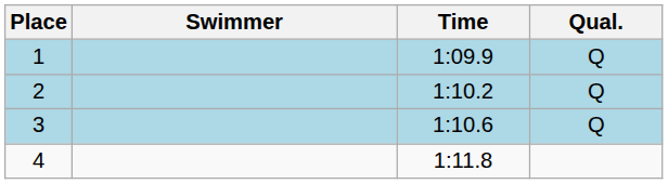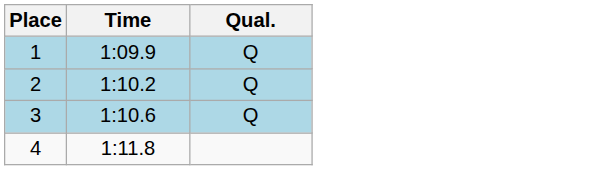- column: Swimmer
